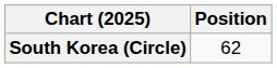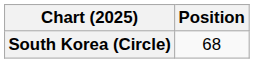South Korea (Circle) | Position: 62 -> 68
